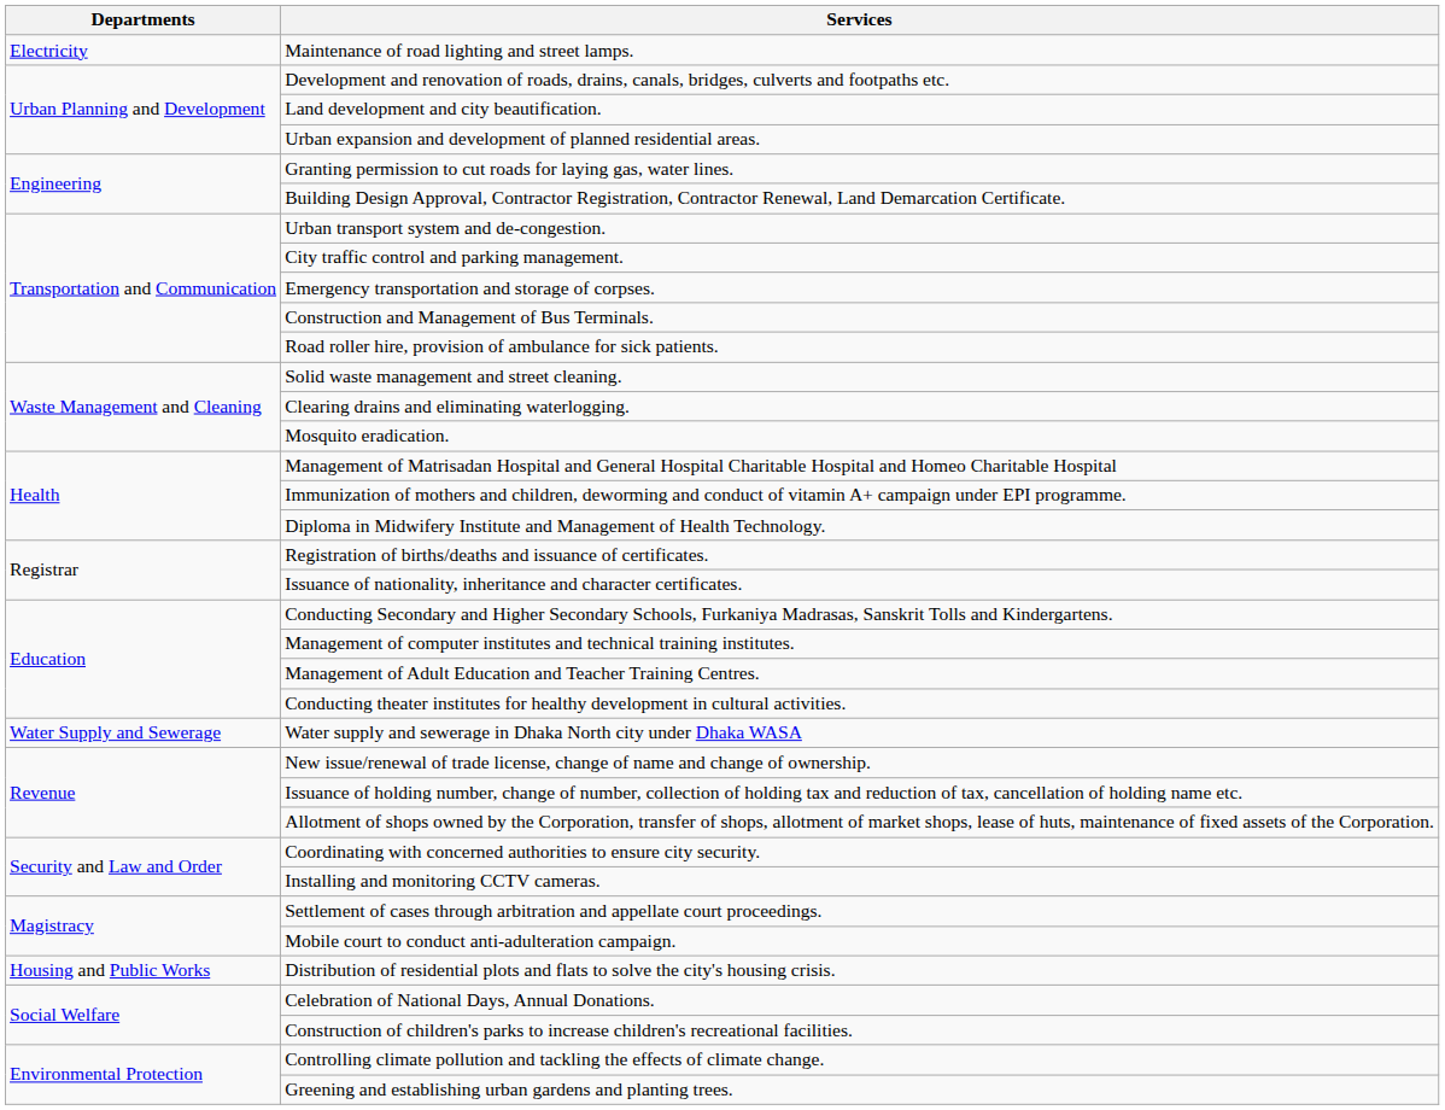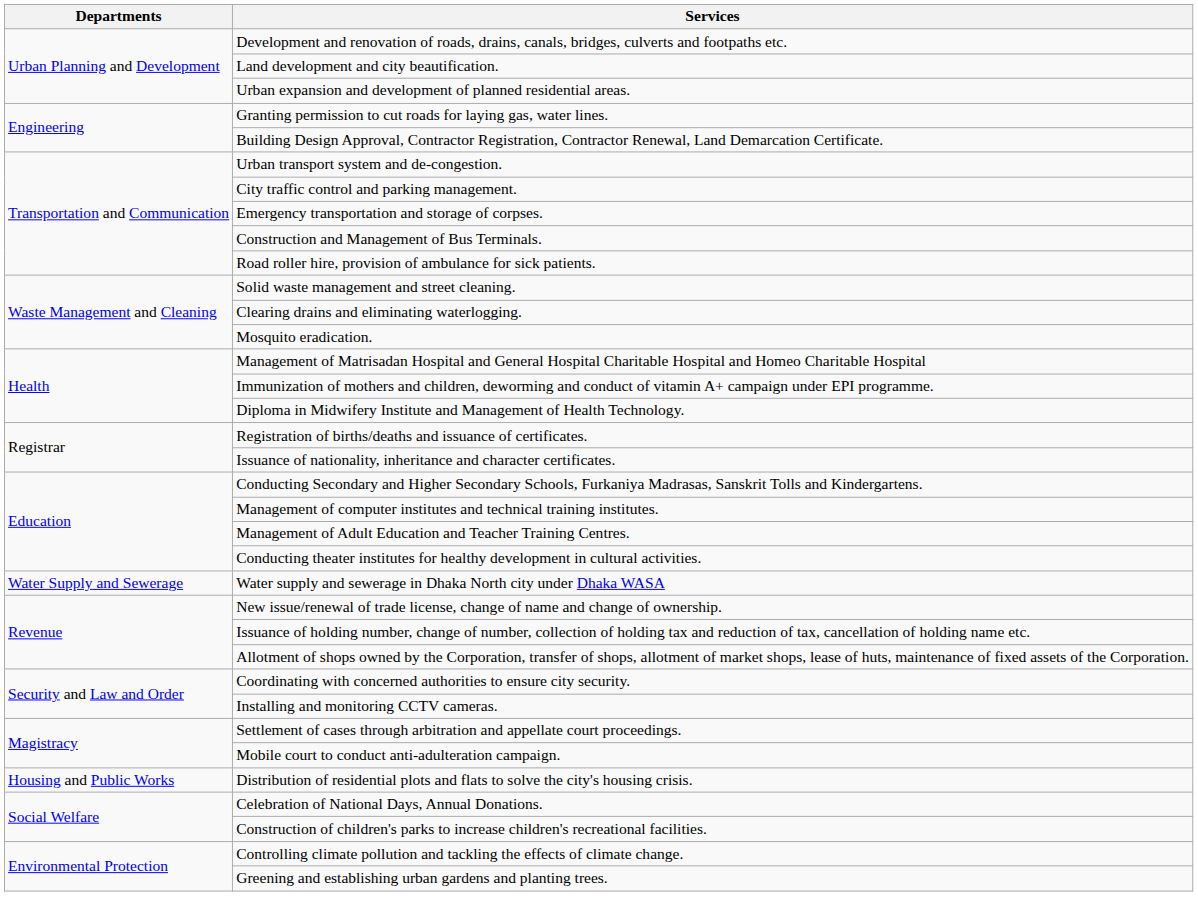- row: Electricity | Maintenance of road lighting and street lamps.
